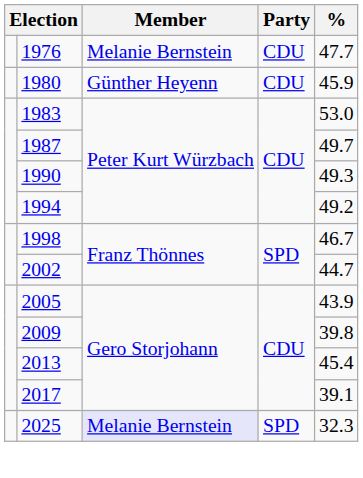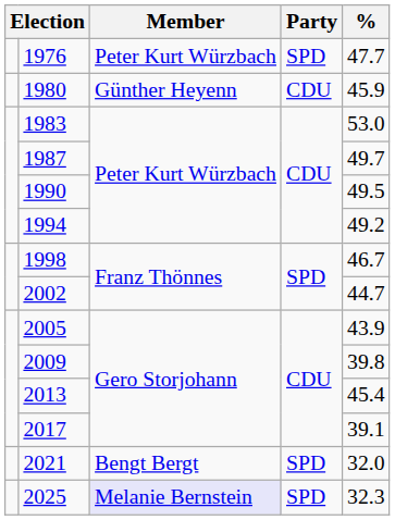1976 | Member: Melanie Bernstein -> Peter Kurt Würzbach
1976 | Party: CDU -> SPD
1990 | %: 49.3 -> 49.5
+ row: 2021 | Bengt Bergt | SPD | 32.0
